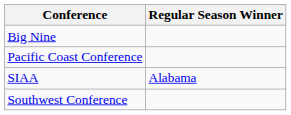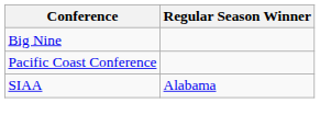- row: Southwest Conference
